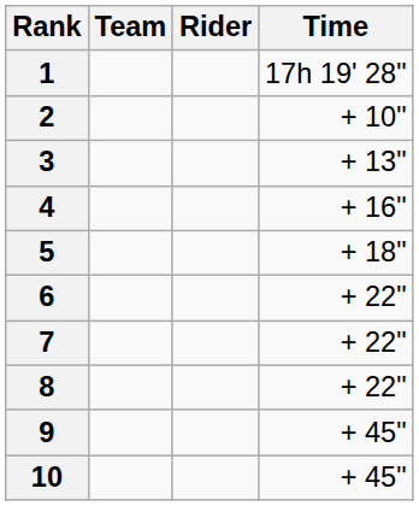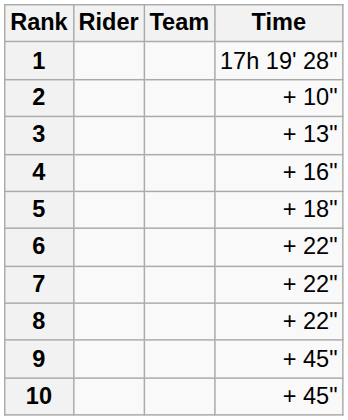columns swapped: Rider <-> Team
